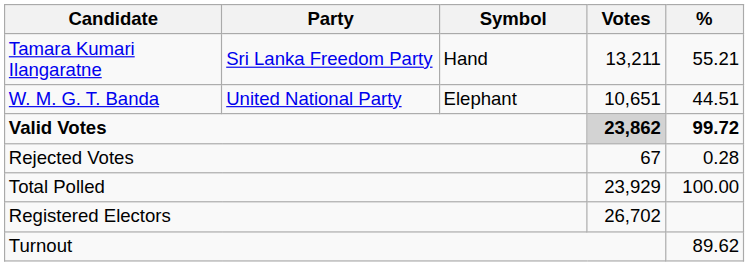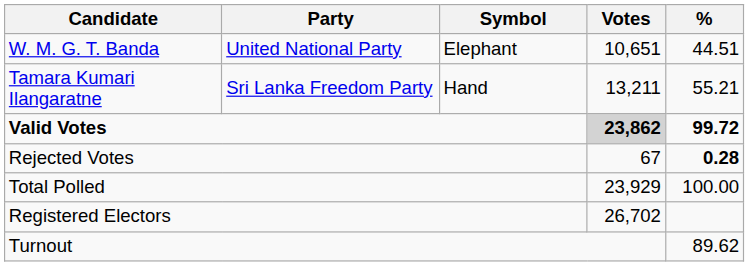rows swapped: Tamara Kumari Ilangaratne <-> W. M. G. T. Banda
Rejected Votes | %: normal -> bold
